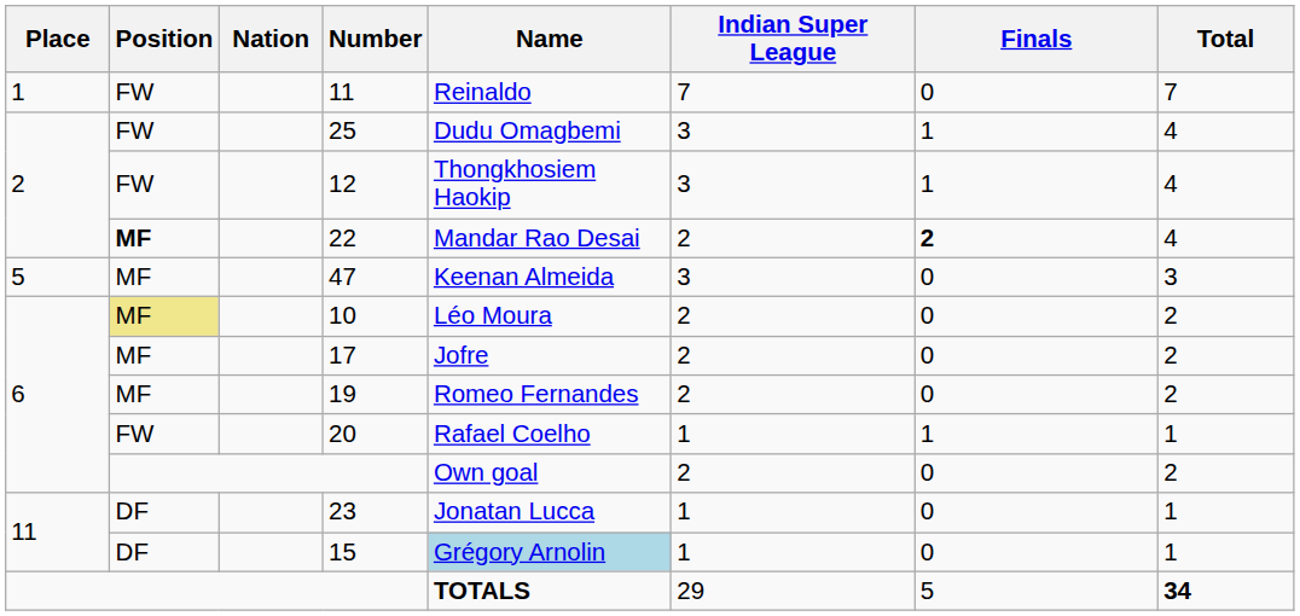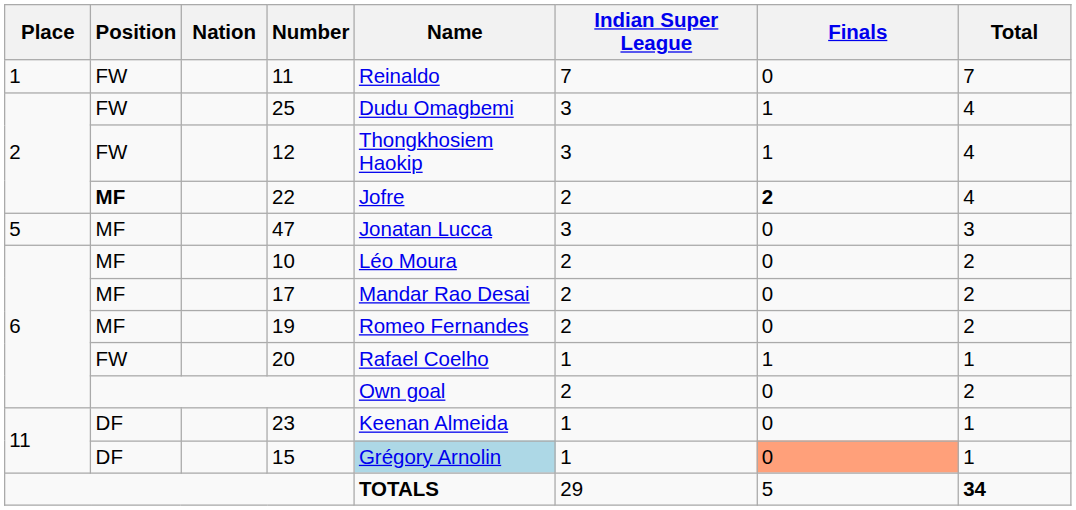22 | Name: Mandar Rao Desai -> Jofre
47 | Name: Keenan Almeida -> Jonatan Lucca
10 | Position: khaki background -> no background
17 | Name: Jofre -> Mandar Rao Desai
23 | Name: Jonatan Lucca -> Keenan Almeida
15 | Finals: no background -> lightsalmon background
